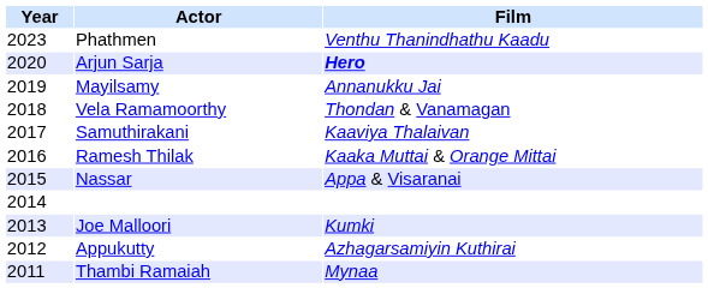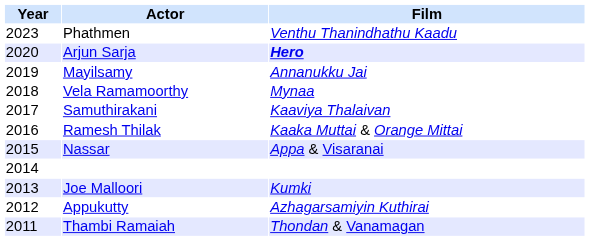Vela Ramamoorthy | Film: Thondan & Vanamagan -> Mynaa
Thambi Ramaiah | Film: Mynaa -> Thondan & Vanamagan
